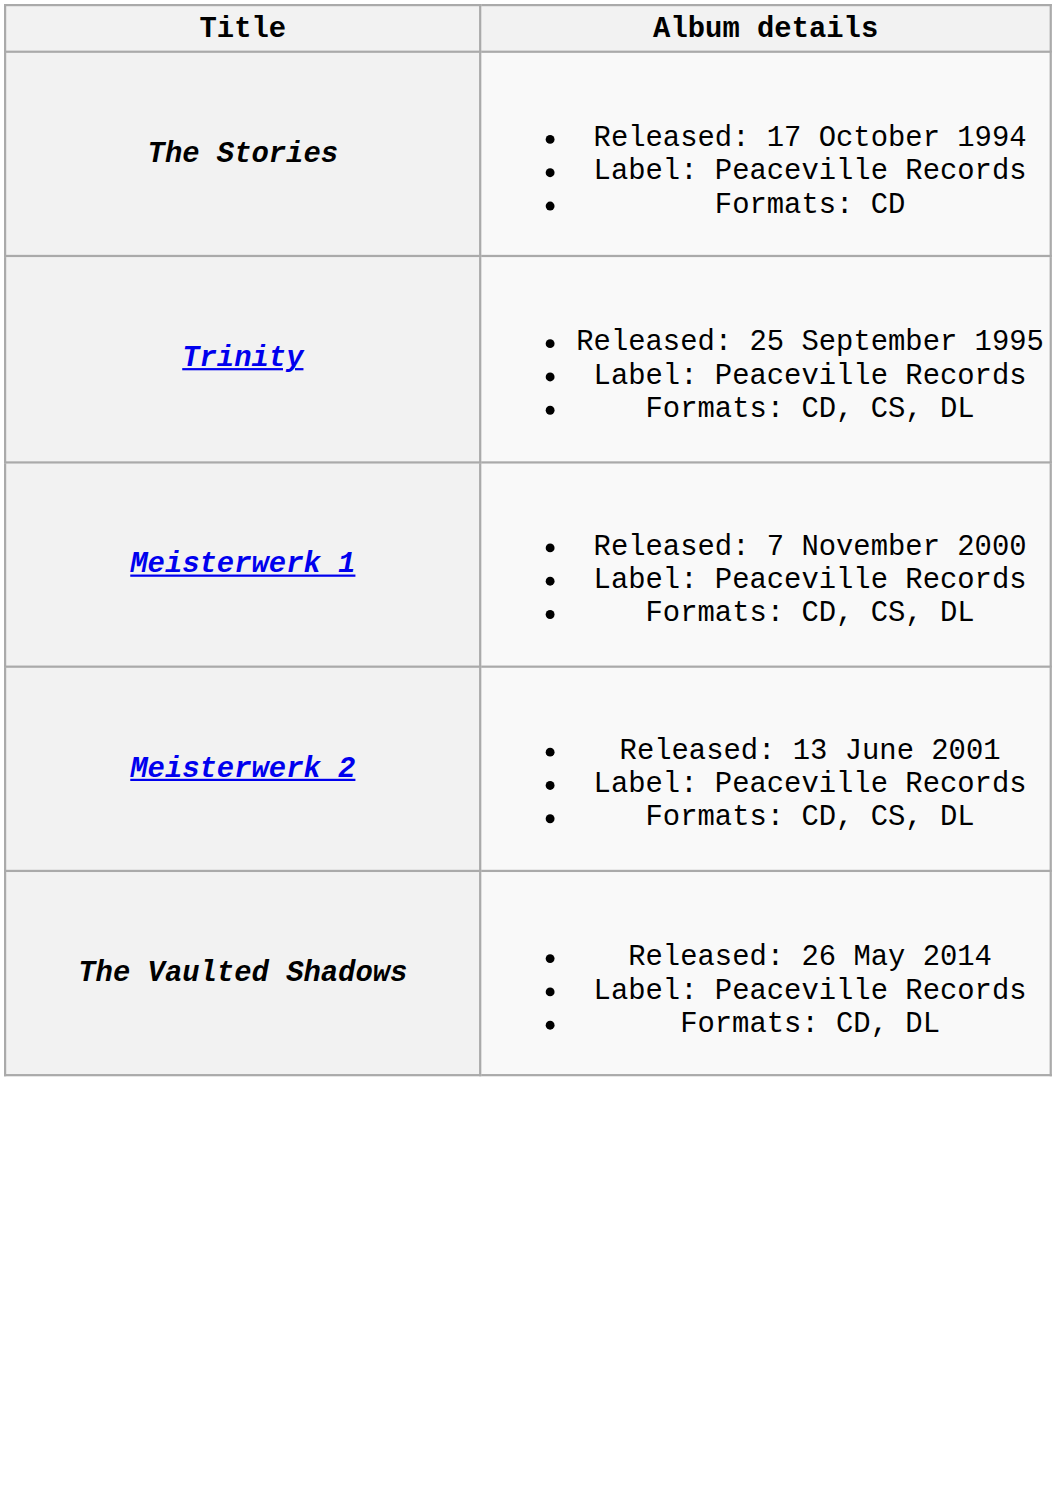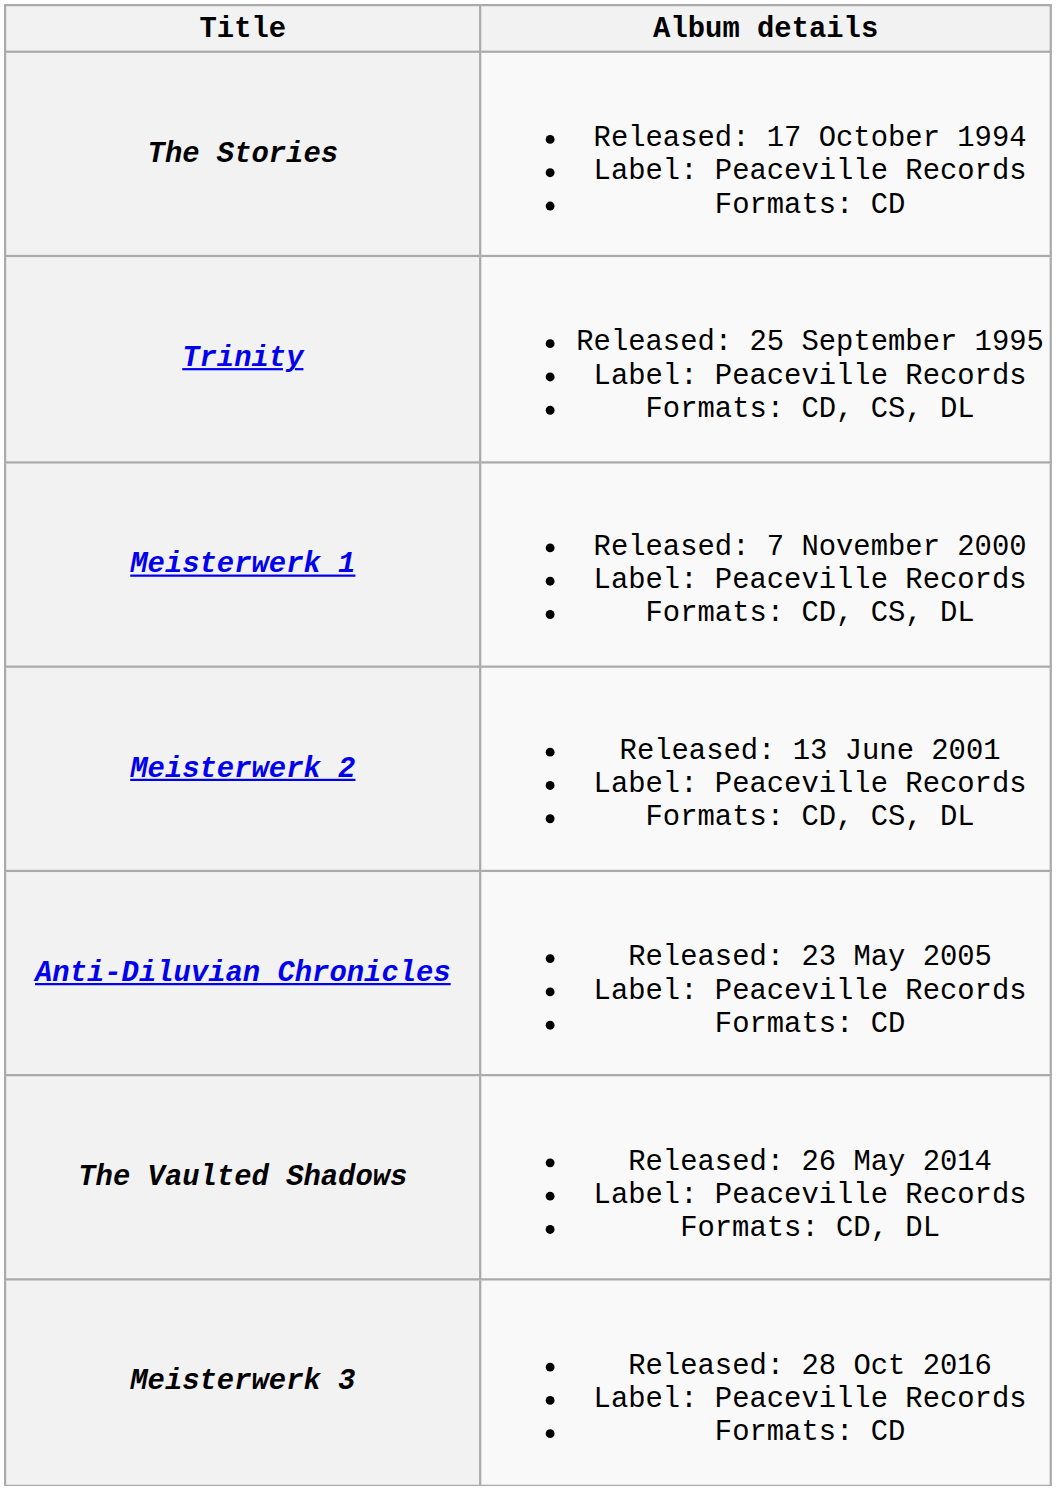+ row: Anti-Diluvian Chronicles | Released: 23 May 2005 Label: Peaceville Records Formats: CD
+ row: Meisterwerk 3 | Released: 28 Oct 2016 Label: Peaceville Records Formats: CD
